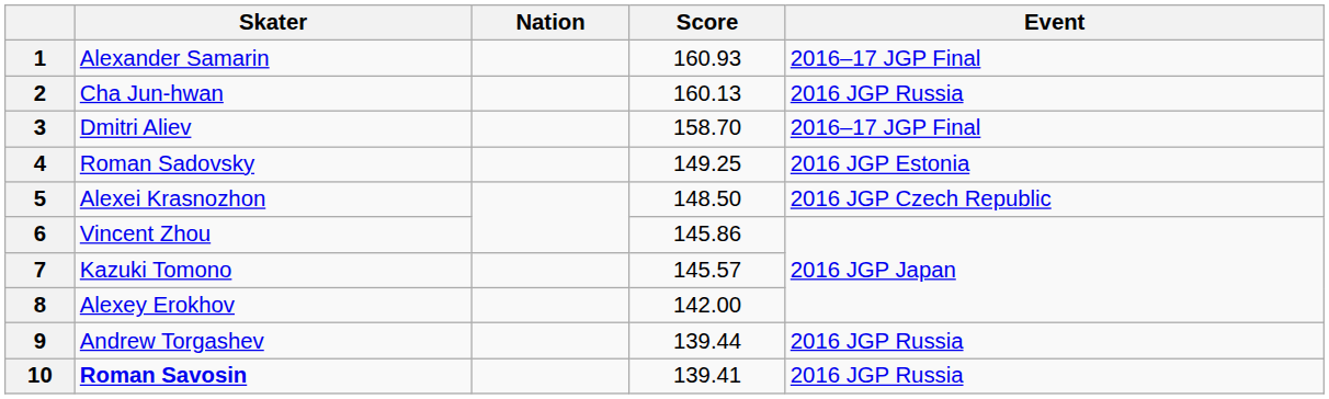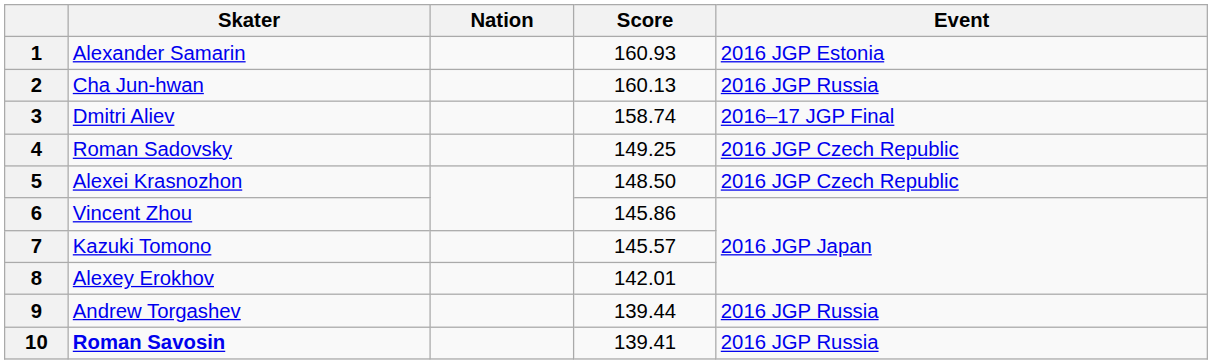1 | Event: 2016–17 JGP Final -> 2016 JGP Estonia
3 | Score: 158.70 -> 158.74
4 | Event: 2016 JGP Estonia -> 2016 JGP Czech Republic
8 | Score: 142.00 -> 142.01
